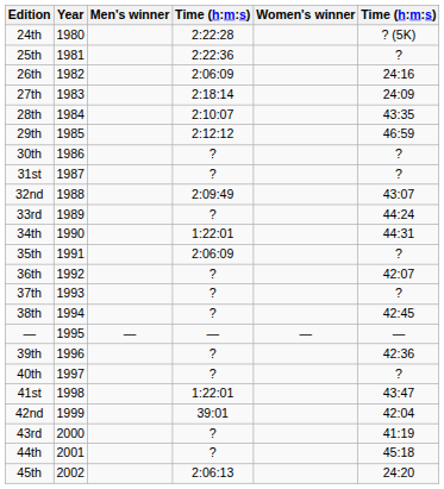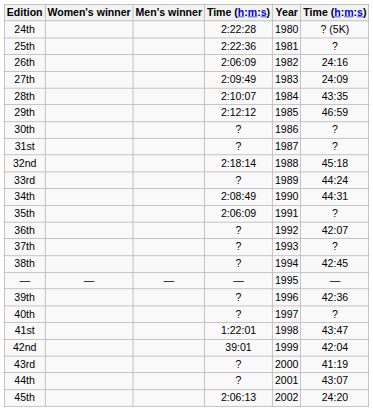columns swapped: Year <-> Women's winner
27th | column 4: 2:18:14 -> 2:09:49
32nd | column 4: 2:09:49 -> 2:18:14
32nd | column 6: 43:07 -> 45:18
34th | column 4: 1:22:01 -> 2:08:49
44th | column 6: 45:18 -> 43:07
